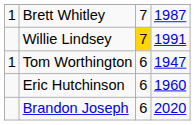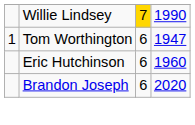- row: 1 | Brett Whitley | 7 | 1987
Willie Lindsey | column 4: 1991 -> 1990
